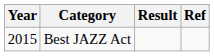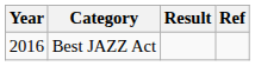Best JAZZ Act | Year: 2015 -> 2016
